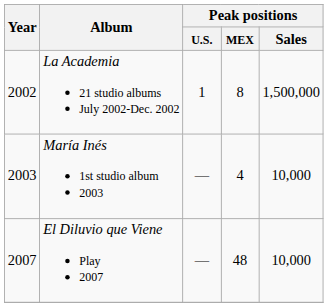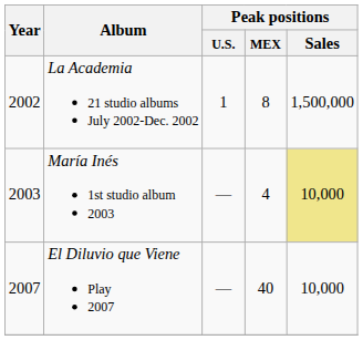María Inés 1st studio album 2003 | column 5: no background -> khaki background
El Diluvio que Viene Play 2007 | Peak positions / MEX: 48 -> 40
